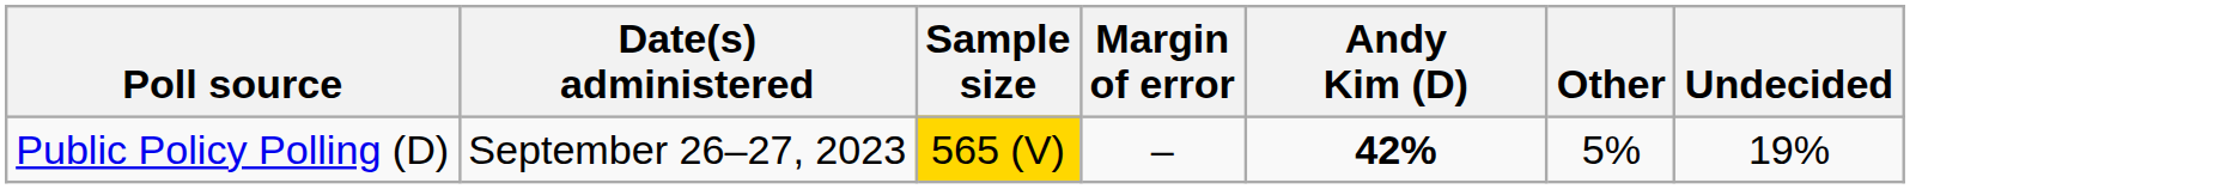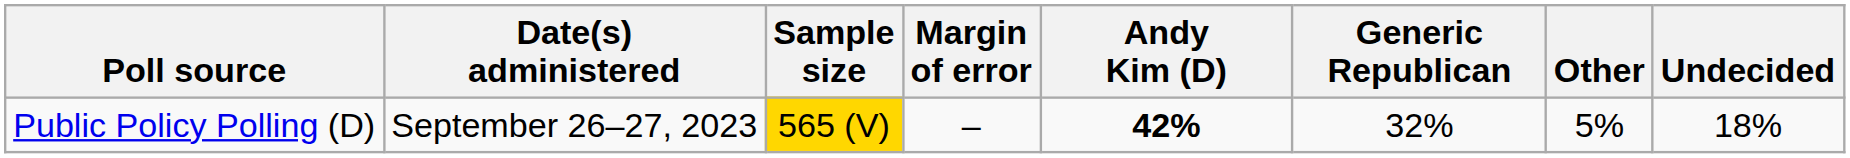+ column: Generic Republican | 32%
Public Policy Polling (D) | Undecided: 19% -> 18%
